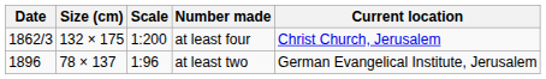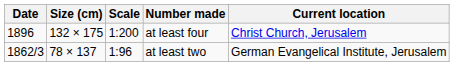at least four | Date: 1862/3 -> 1896
at least two | Date: 1896 -> 1862/3
